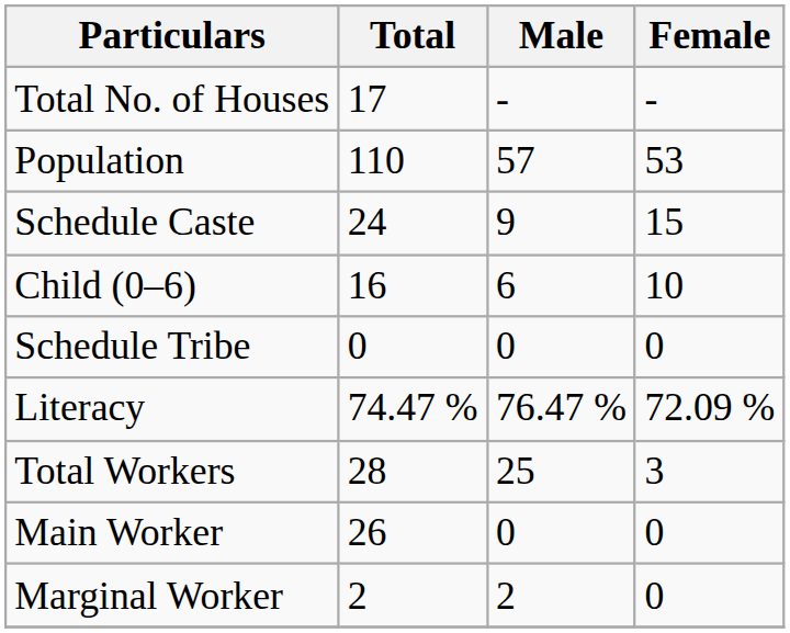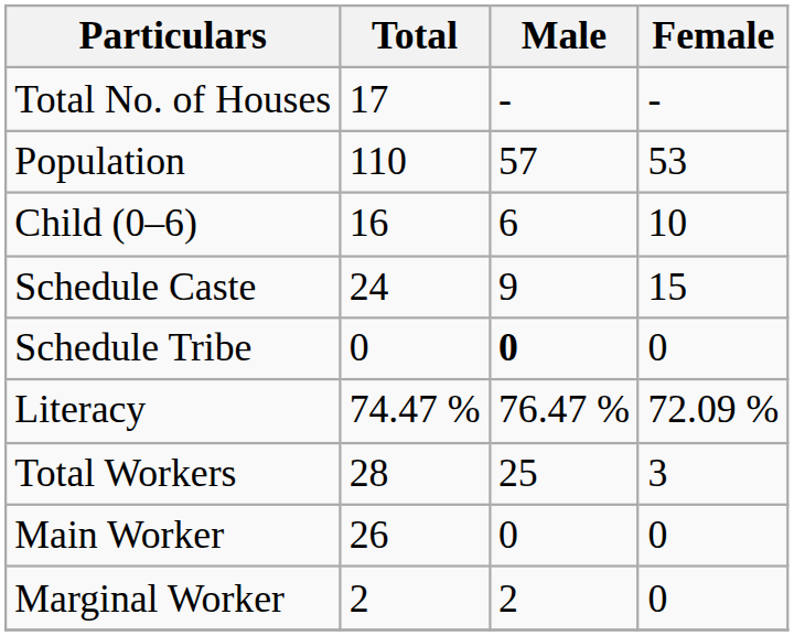rows swapped: Child (0–6) <-> Schedule Caste
Schedule Tribe | Male: normal -> bold
